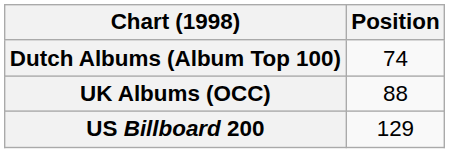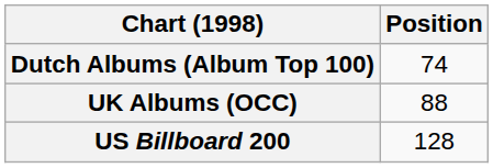US Billboard 200 | Position: 129 -> 128
